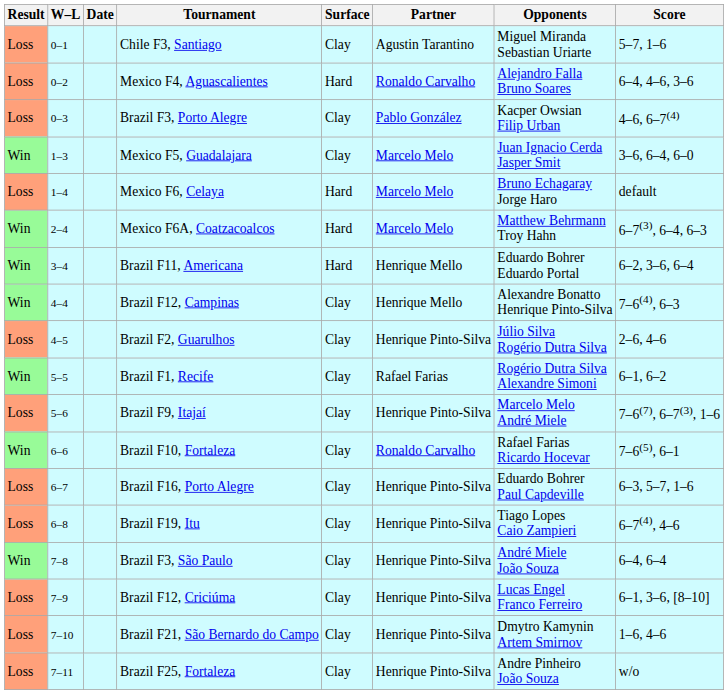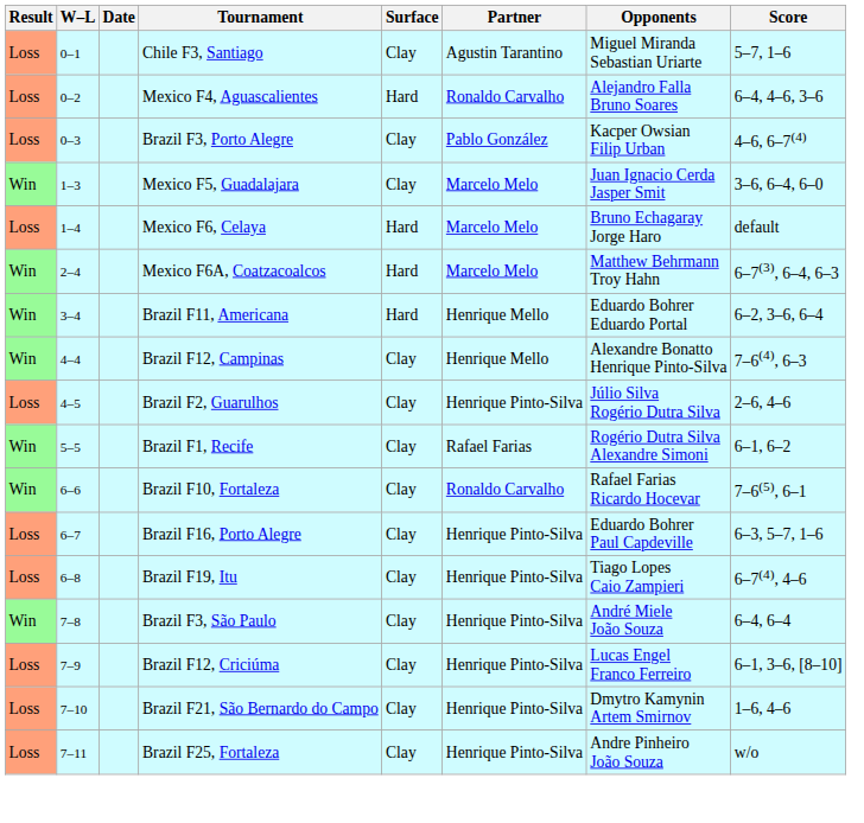- row: Loss | 5–6 | Brazil F9, Itajaí | Clay | Henrique Pinto-Silva | Marcelo Melo André Miele | 7–6(7), 6–7(3), 1–6
